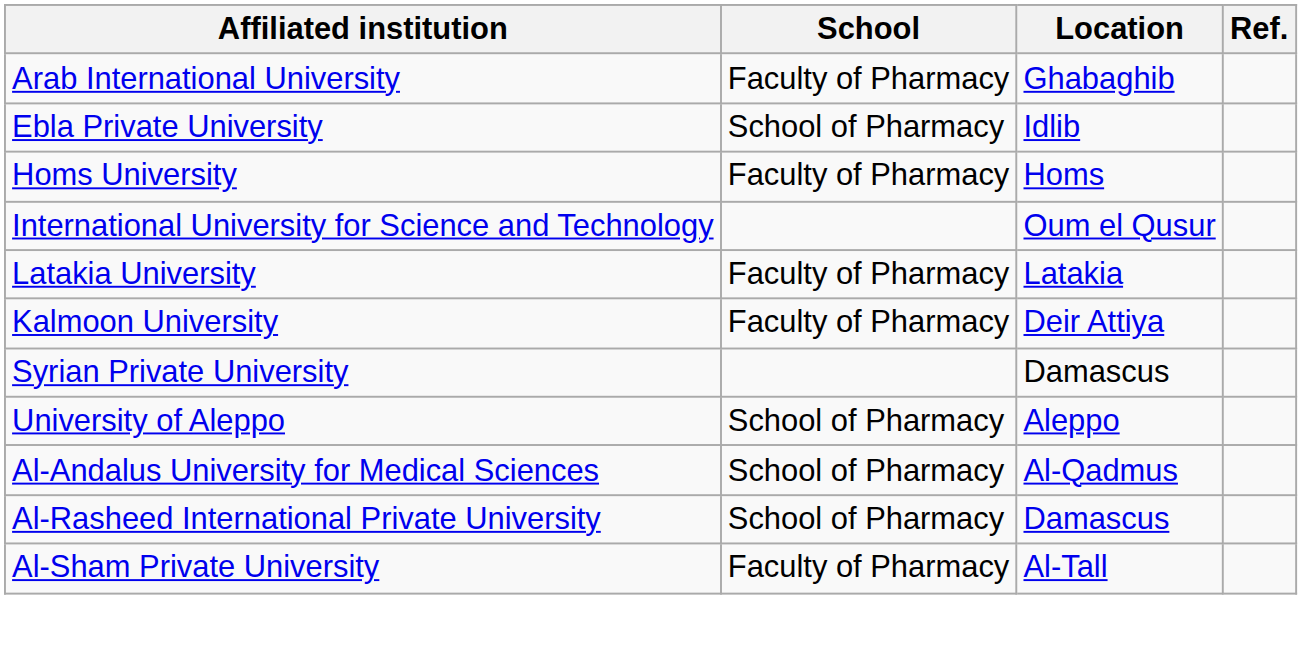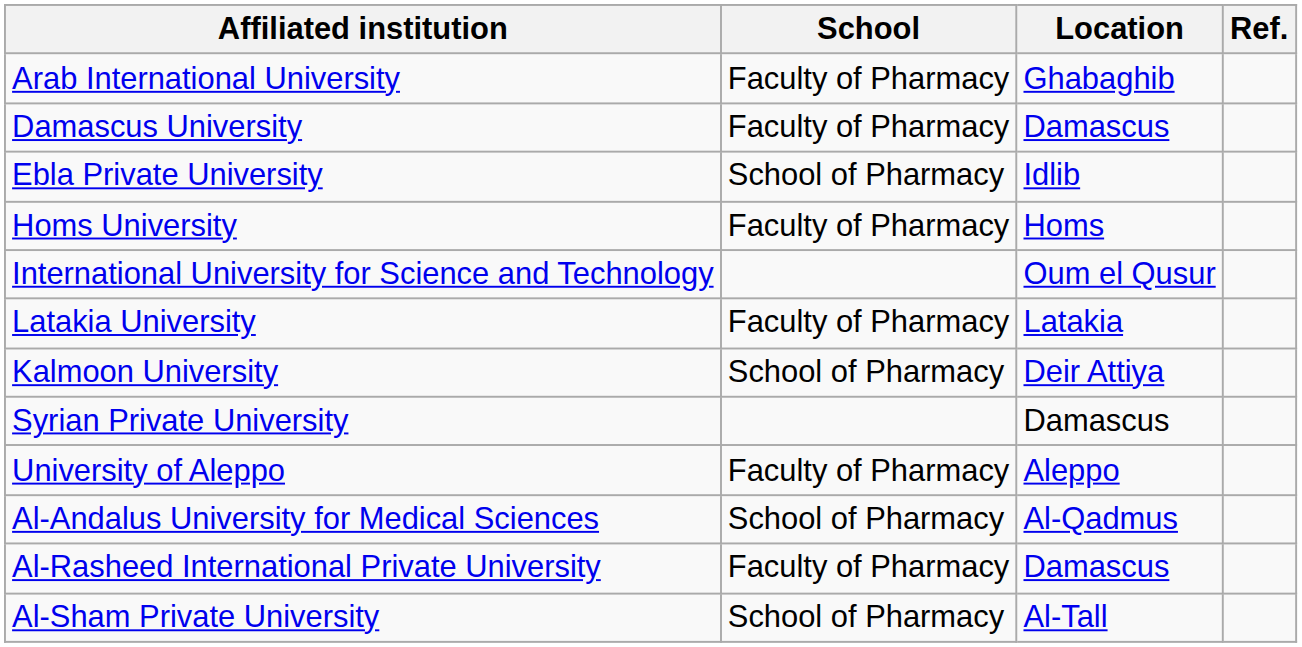+ row: Damascus University | Faculty of Pharmacy | Damascus
Kalmoon University | School: Faculty of Pharmacy -> School of Pharmacy
University of Aleppo | School: School of Pharmacy -> Faculty of Pharmacy
Al-Rasheed International Private University | School: School of Pharmacy -> Faculty of Pharmacy
Al-Sham Private University | School: Faculty of Pharmacy -> School of Pharmacy
